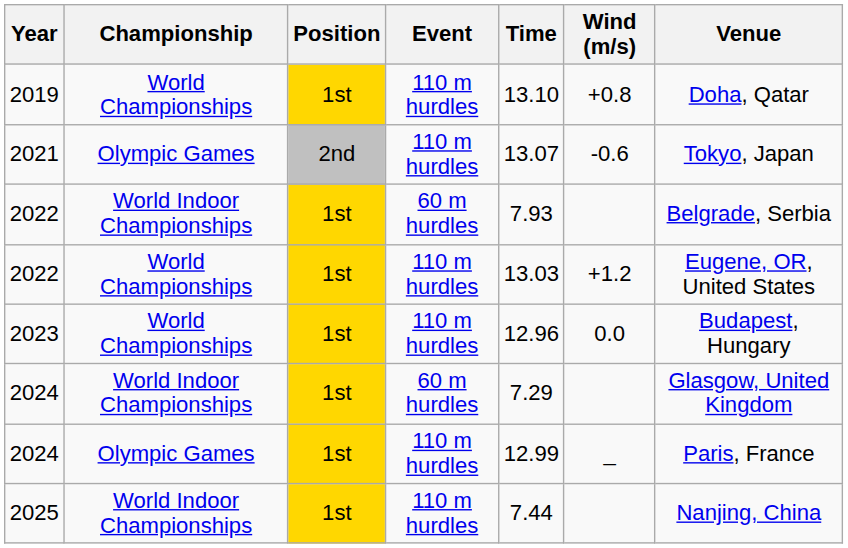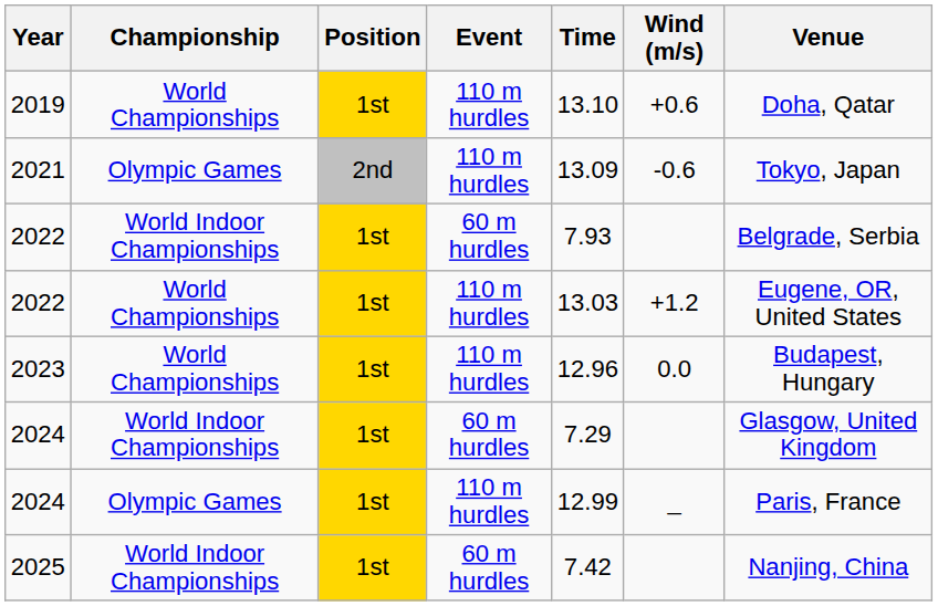2019 | Wind (m/s): +0.8 -> +0.6
2021 | Time: 13.07 -> 13.09
2025 | Event: 110 m hurdles -> 60 m hurdles
2025 | Time: 7.44 -> 7.42
